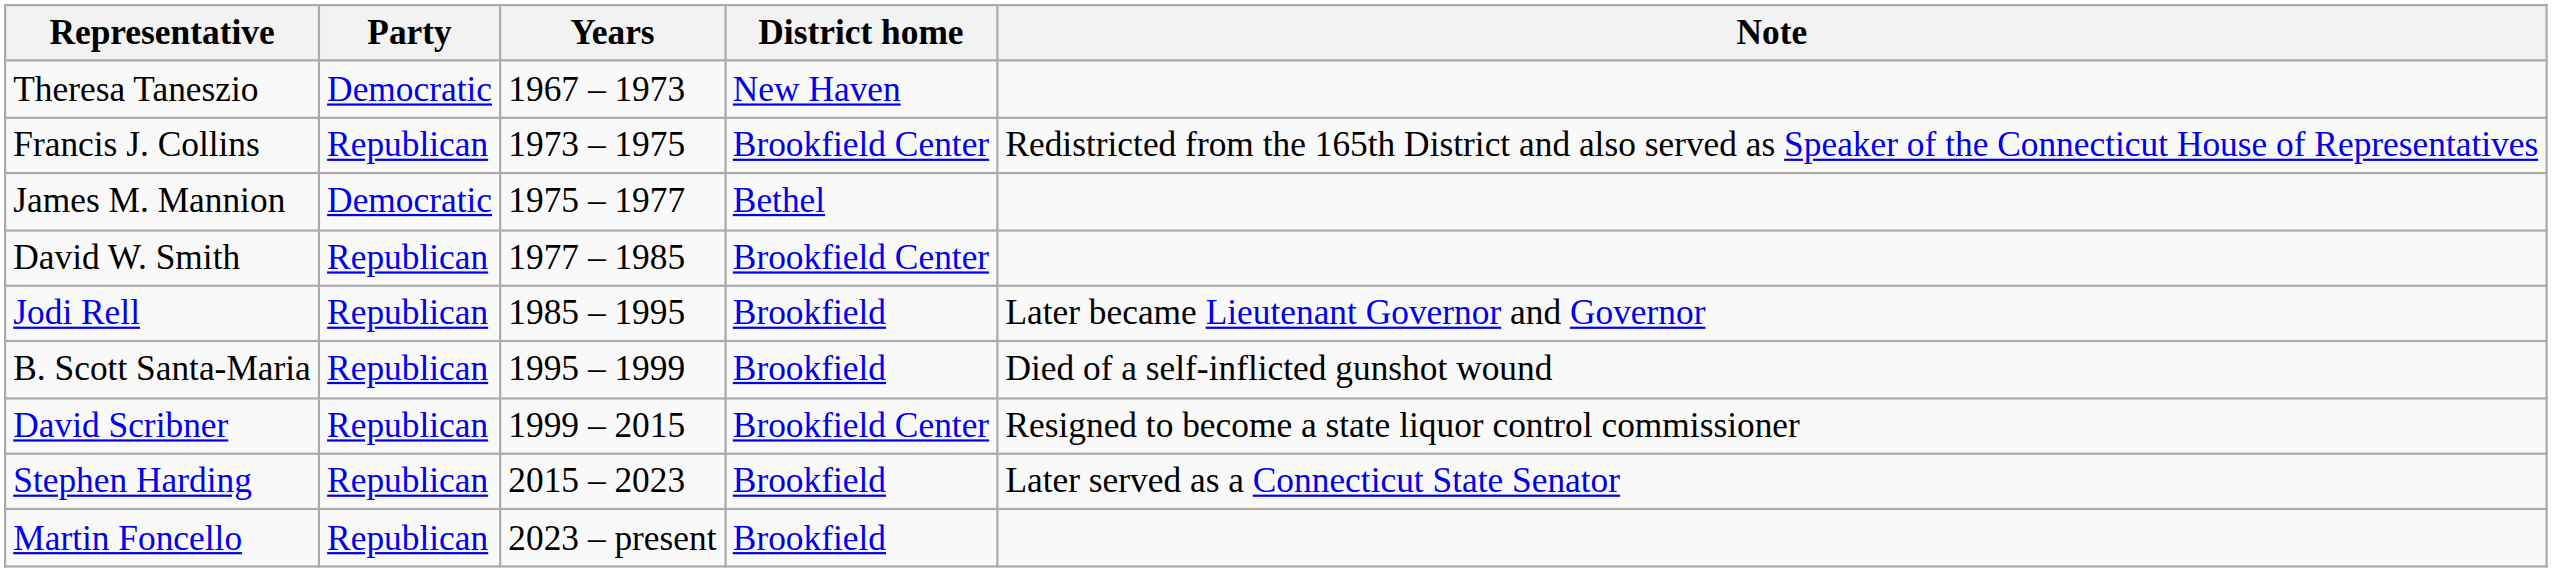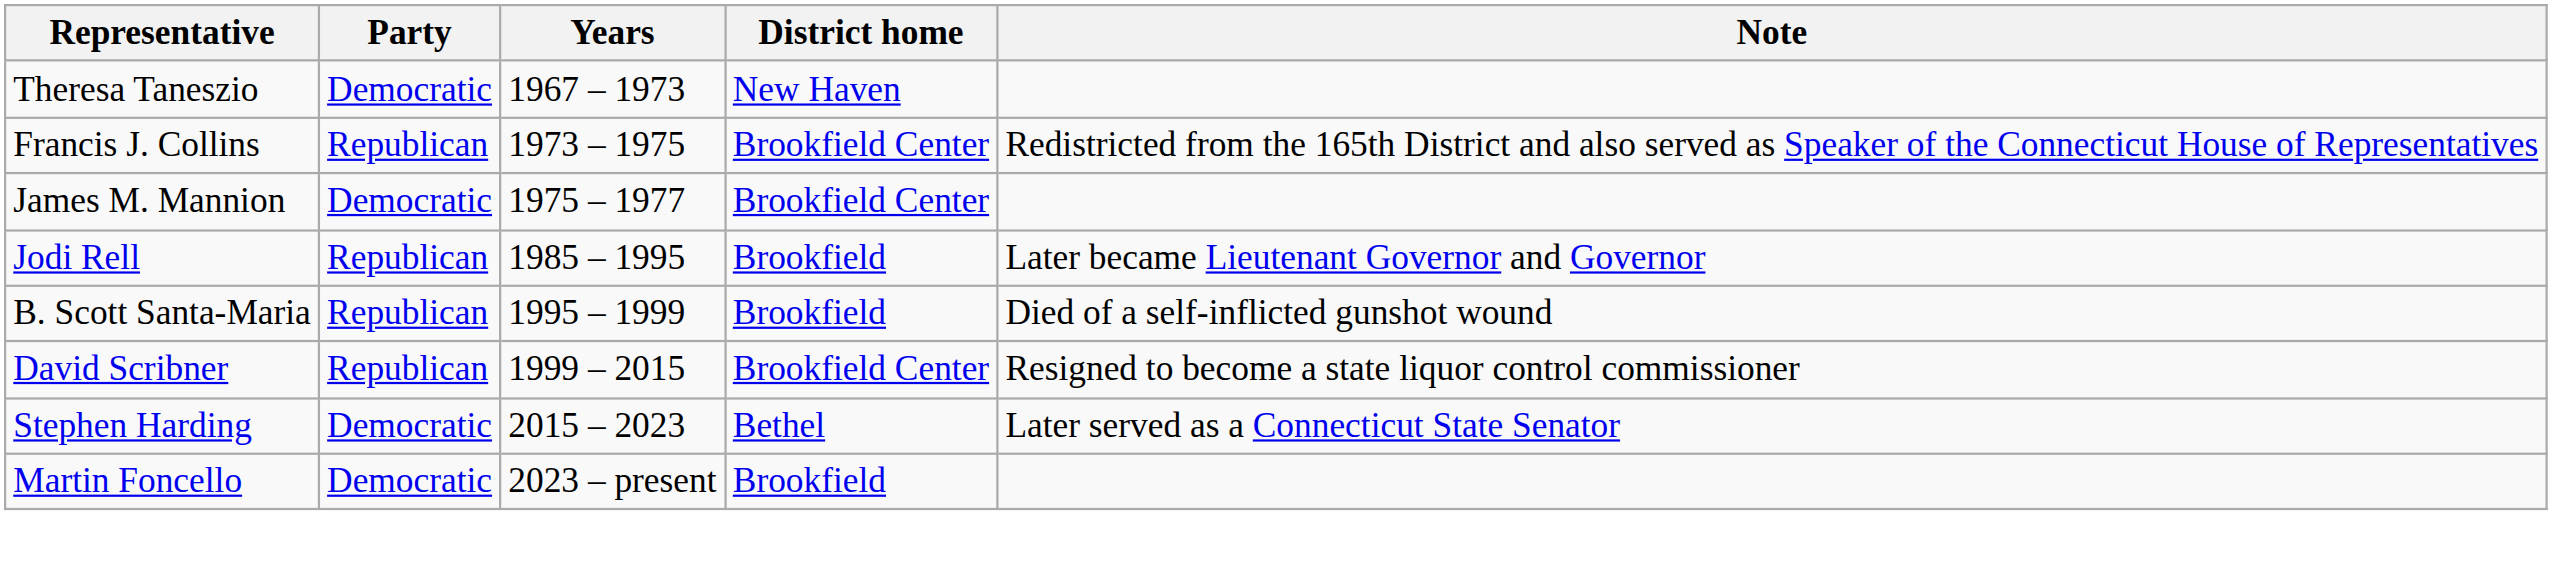James M. Mannion | District home: Bethel -> Brookfield Center
- row: David W. Smith | Republican | 1977 – 1985 | Brookfield Center
Stephen Harding | Party: Republican -> Democratic
Stephen Harding | District home: Brookfield -> Bethel
Martin Foncello | Party: Republican -> Democratic
